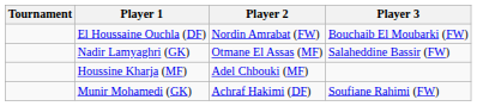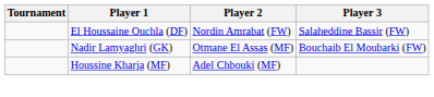El Houssaine Ouchla (DF) | Player 3: Bouchaib El Moubarki (FW) -> Salaheddine Bassir (FW)
Nadir Lamyaghri (GK) | Player 3: Salaheddine Bassir (FW) -> Bouchaib El Moubarki (FW)
- row: Munir Mohamedi (GK) | Achraf Hakimi (DF) | Soufiane Rahimi (FW)
